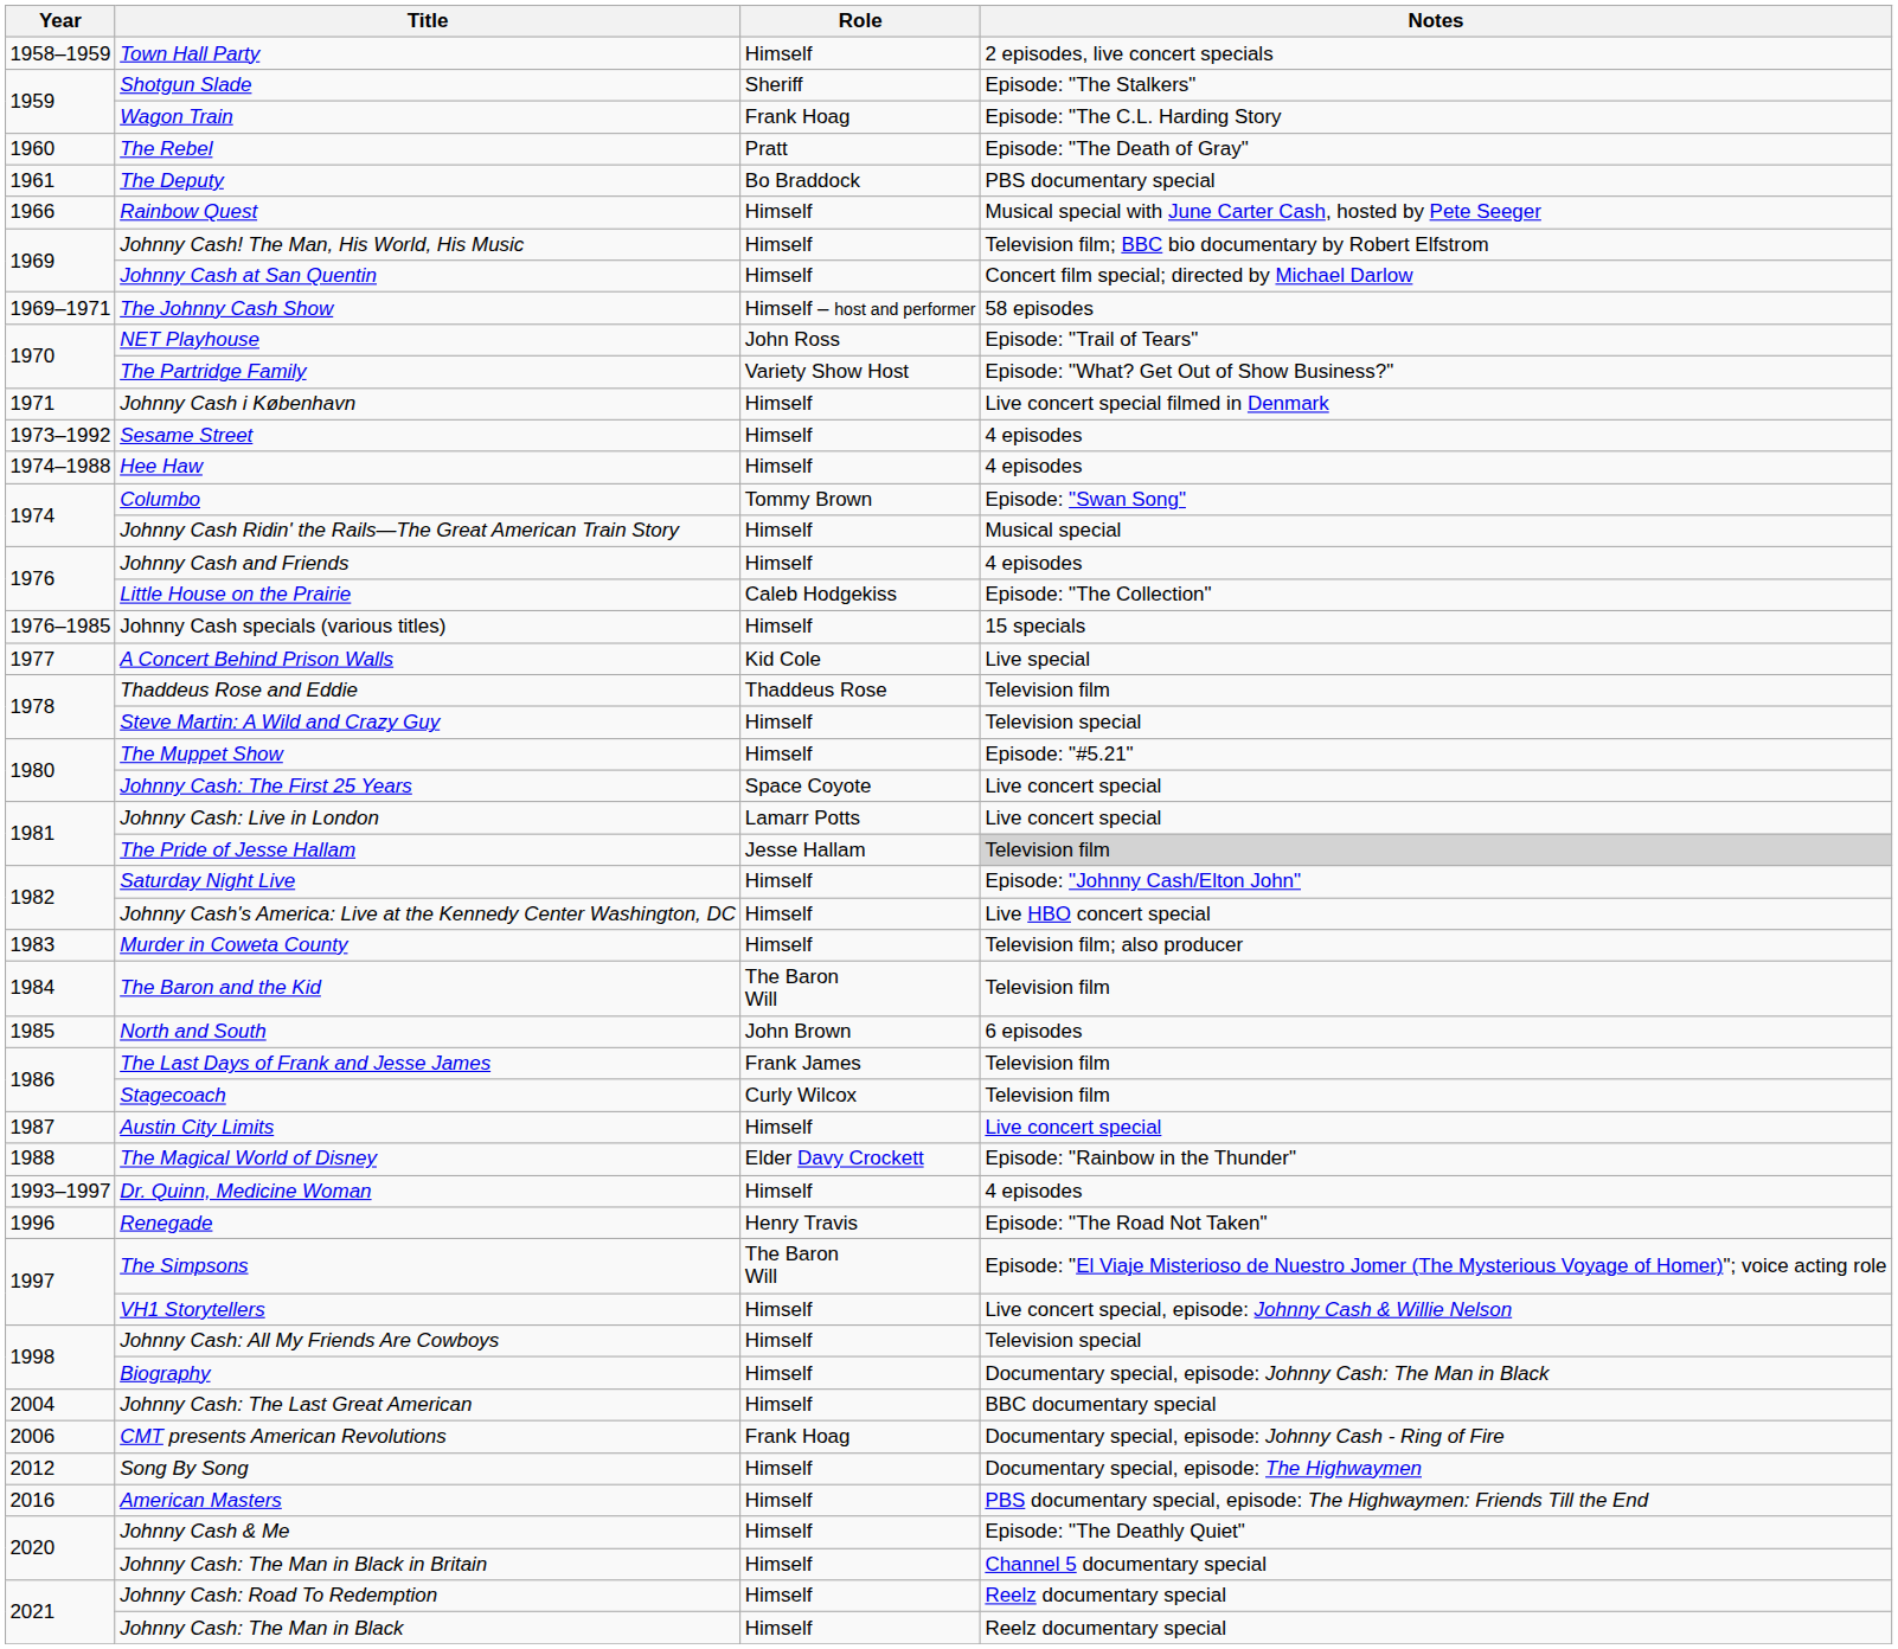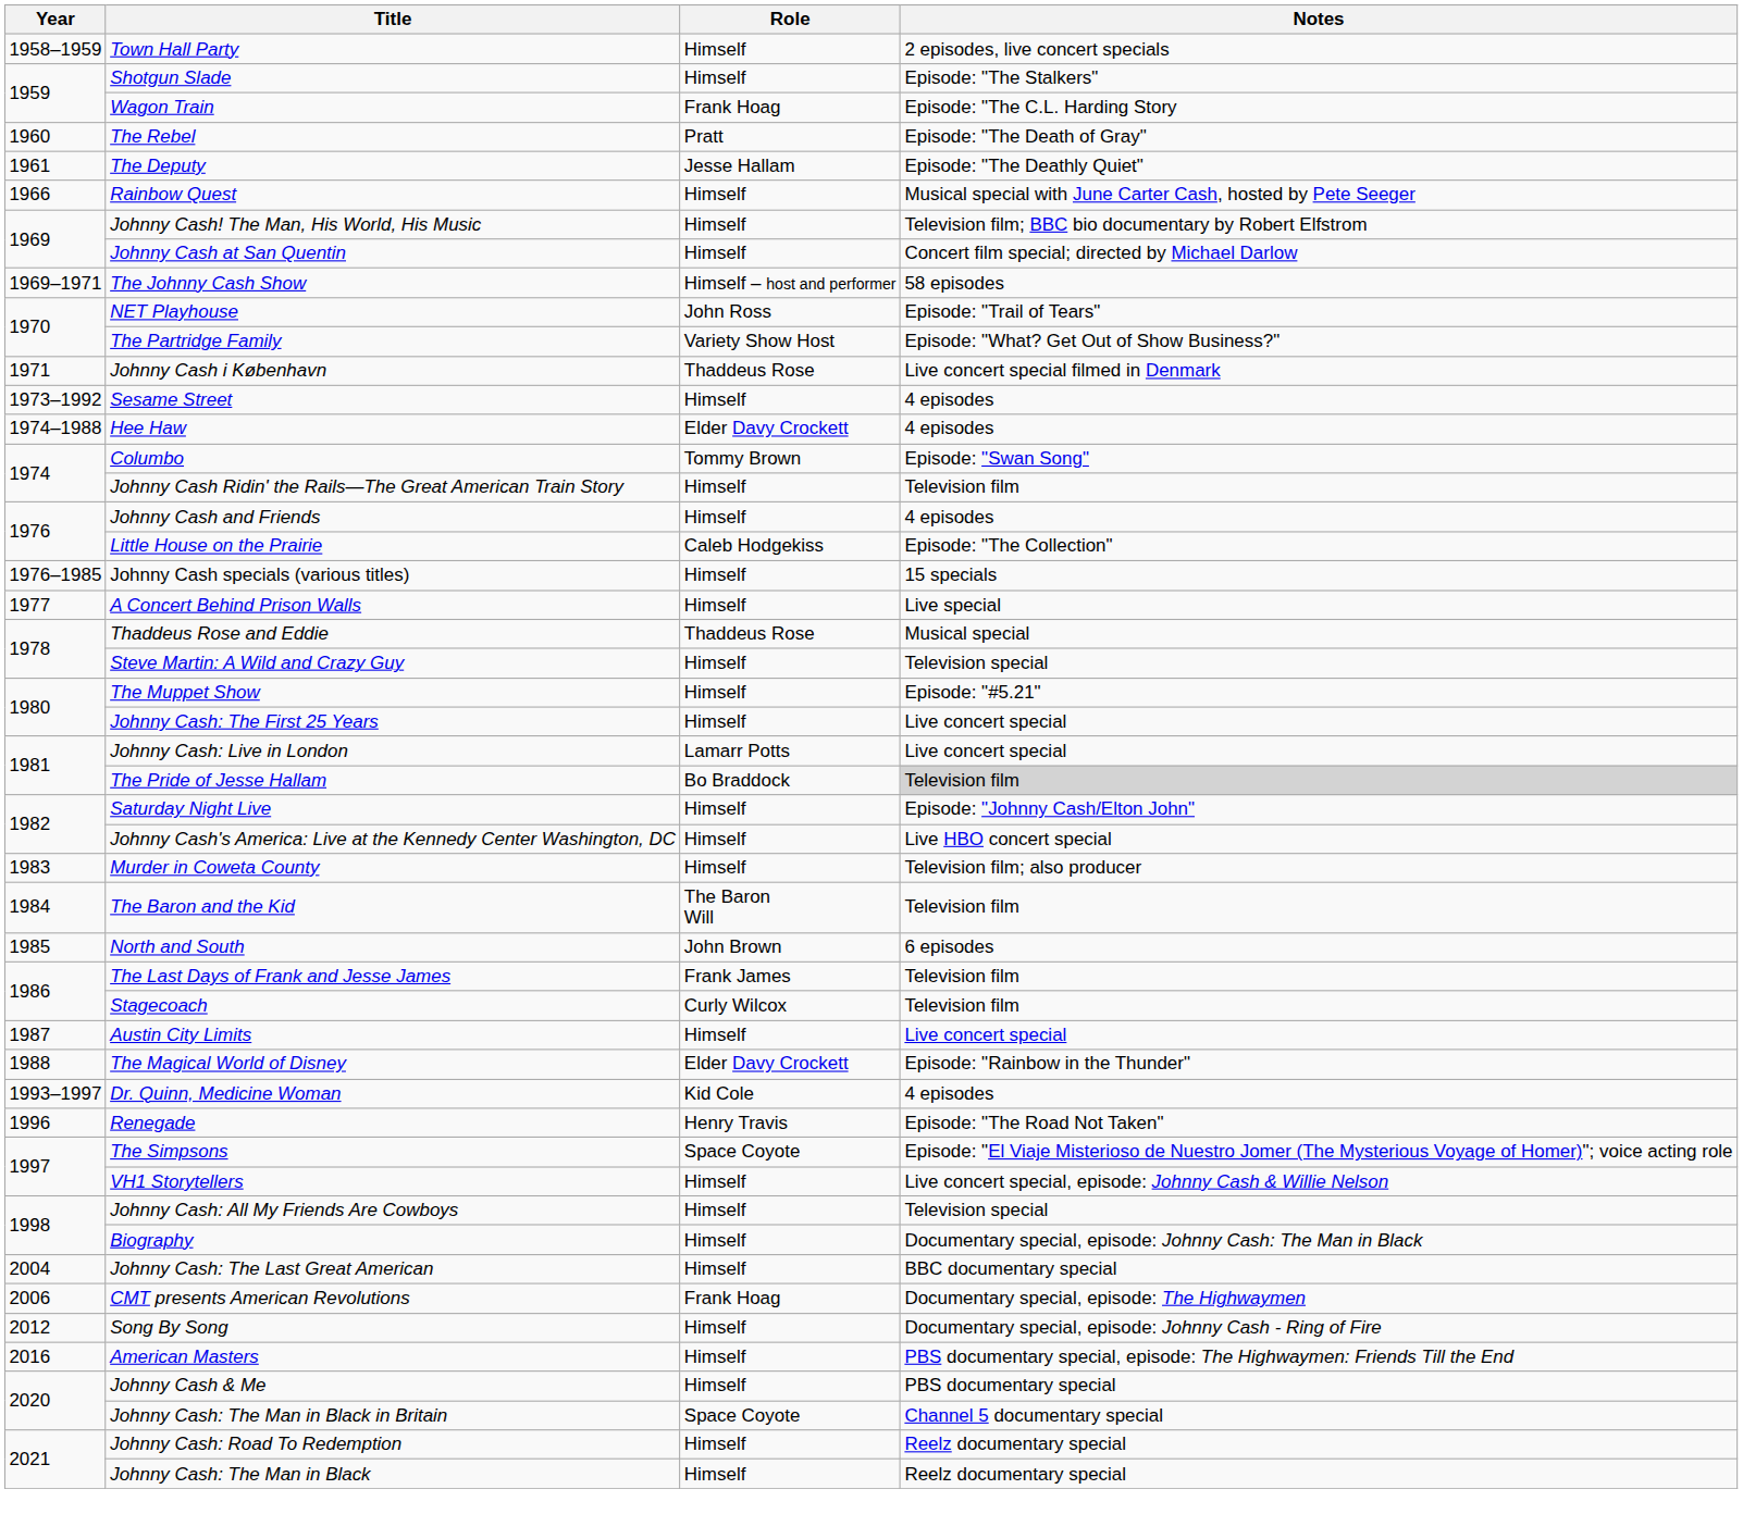Shotgun Slade | Role: Sheriff -> Himself
The Deputy | Role: Bo Braddock -> Jesse Hallam
The Deputy | Notes: PBS documentary special -> Episode: "The Deathly Quiet"
Johnny Cash i København | Role: Himself -> Thaddeus Rose
Hee Haw | Role: Himself -> Elder Davy Crockett
Johnny Cash Ridin' the Rails—The Great American Train Story | Notes: Musical special -> Television film
A Concert Behind Prison Walls | Role: Kid Cole -> Himself
Thaddeus Rose and Eddie | Notes: Television film -> Musical special
Johnny Cash: The First 25 Years | Role: Space Coyote -> Himself
The Pride of Jesse Hallam | Role: Jesse Hallam -> Bo Braddock
Dr. Quinn, Medicine Woman | Role: Himself -> Kid Cole
The Simpsons | Role: The Baron Will -> Space Coyote
CMT presents American Revolutions | Notes: Documentary special, episode: Johnny Cash - Ring of Fire -> Documentary special, episode: The Highwaymen
Song By Song | Notes: Documentary special, episode: The Highwaymen -> Documentary special, episode: Johnny Cash - Ring of Fire
Johnny Cash & Me | Notes: Episode: "The Deathly Quiet" -> PBS documentary special
Johnny Cash: The Man in Black in Britain | Role: Himself -> Space Coyote
